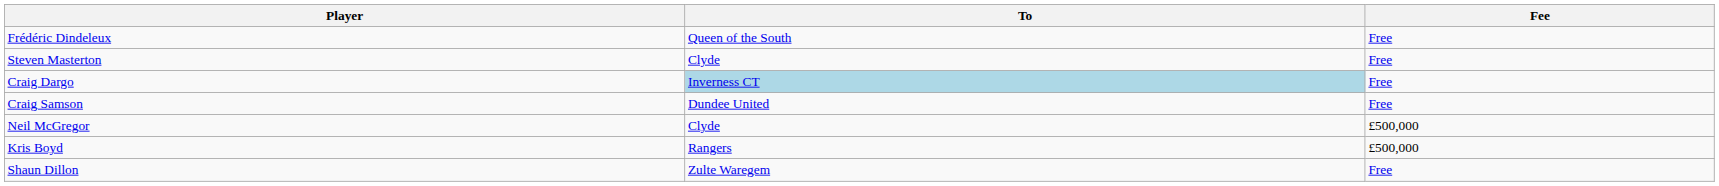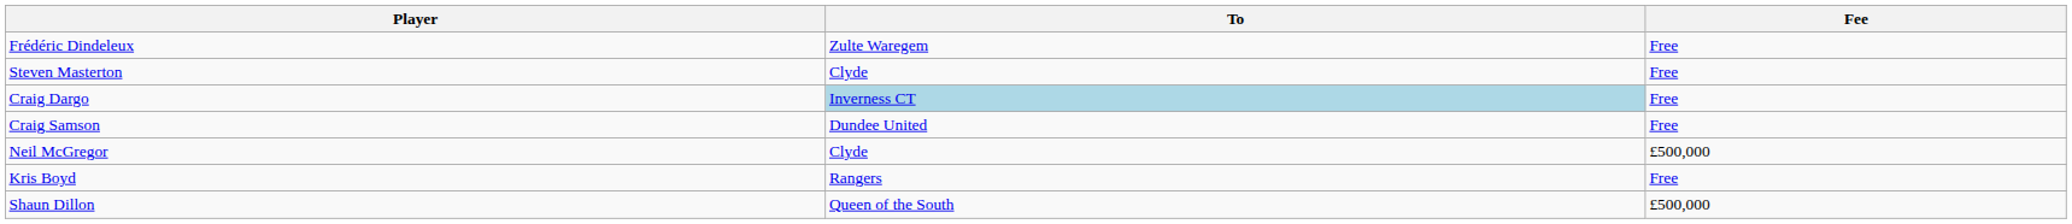Frédéric Dindeleux | To: Queen of the South -> Zulte Waregem
Kris Boyd | Fee: £500,000 -> Free
Shaun Dillon | To: Zulte Waregem -> Queen of the South
Shaun Dillon | Fee: Free -> £500,000
